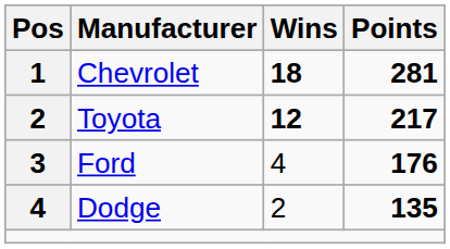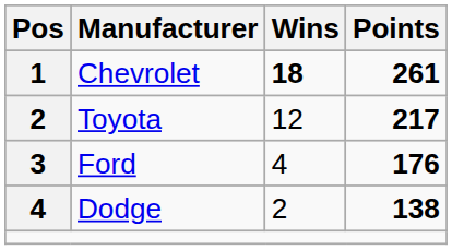Chevrolet | Points: 281 -> 261
Toyota | Wins: bold -> normal
Dodge | Points: 135 -> 138
